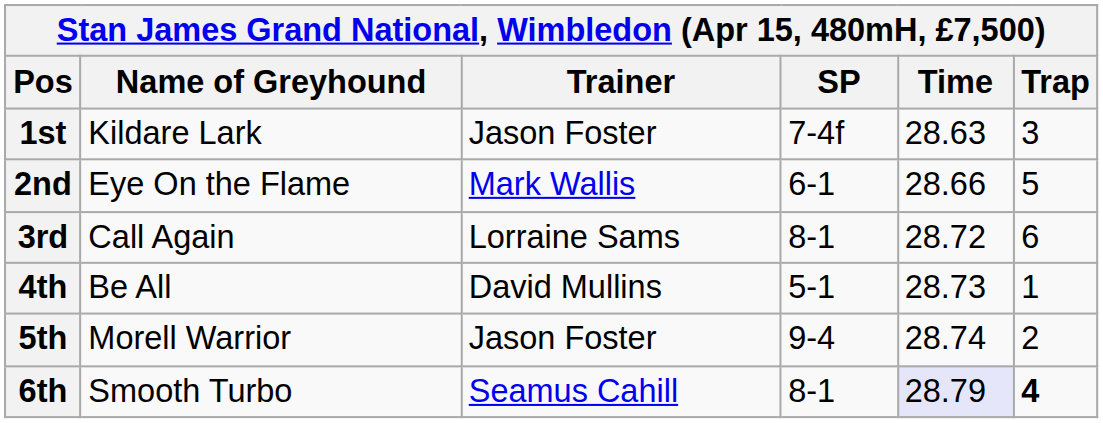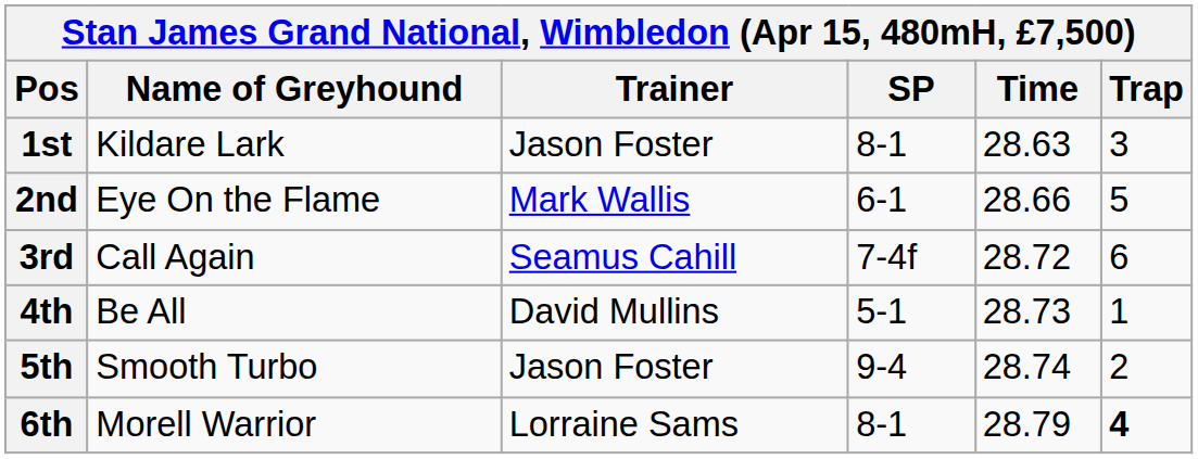1st | SP: 7-4f -> 8-1
3rd | Trainer: Lorraine Sams -> Seamus Cahill
3rd | SP: 8-1 -> 7-4f
5th | Name of Greyhound: Morell Warrior -> Smooth Turbo
6th | Name of Greyhound: Smooth Turbo -> Morell Warrior
6th | Trainer: Seamus Cahill -> Lorraine Sams
6th | Time: lavender background -> no background
